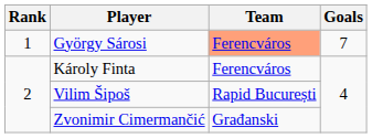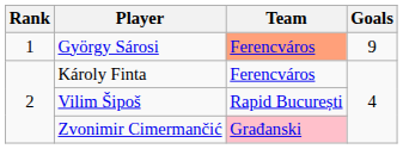György Sárosi | Goals: 7 -> 9
Zvonimir Cimermančić | Team: no background -> pink background
